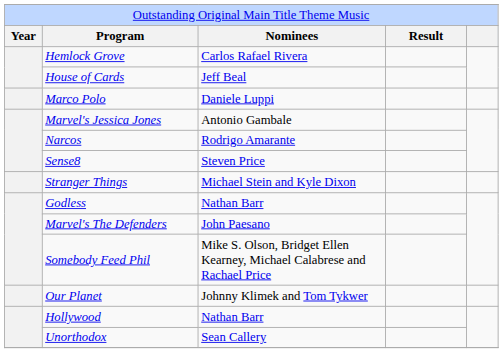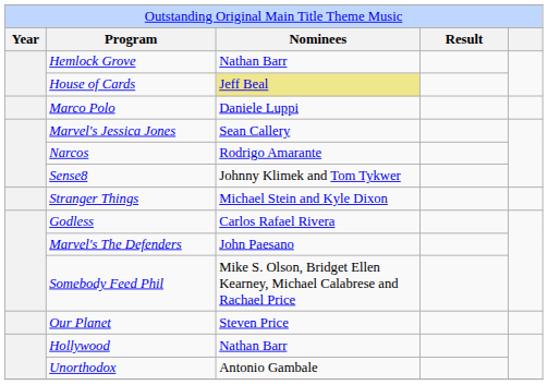Hemlock Grove | column 3: Carlos Rafael Rivera -> Nathan Barr
House of Cards | column 3: no background -> khaki background
Marvel's Jessica Jones | column 3: Antonio Gambale -> Sean Callery
Sense8 | column 3: Steven Price -> Johnny Klimek and Tom Tykwer
Godless | column 3: Nathan Barr -> Carlos Rafael Rivera
Our Planet | column 3: Johnny Klimek and Tom Tykwer -> Steven Price
Unorthodox | column 3: Sean Callery -> Antonio Gambale
